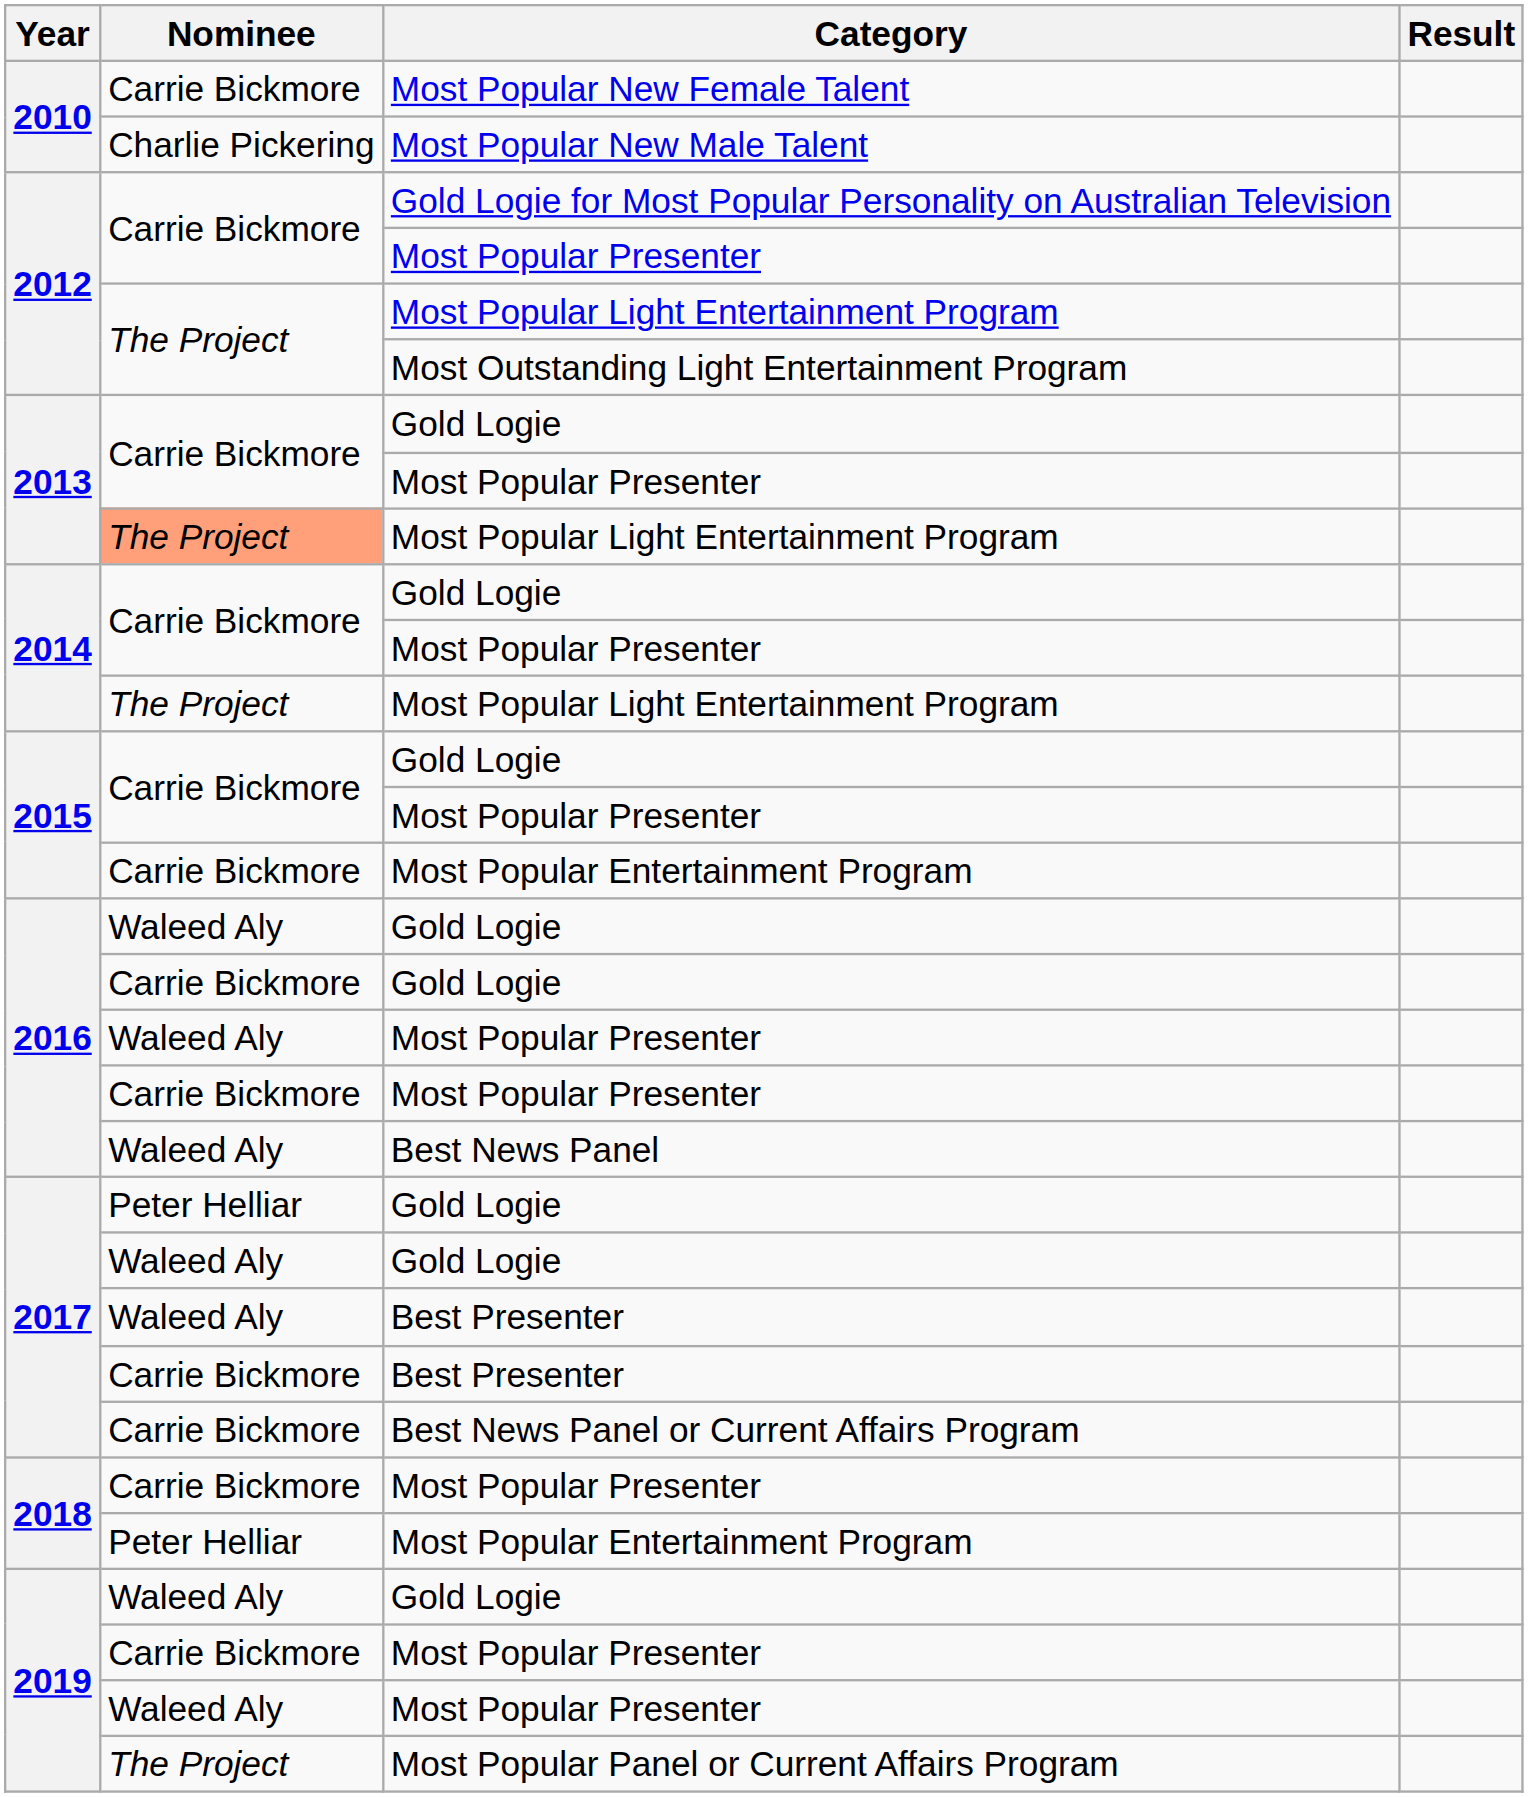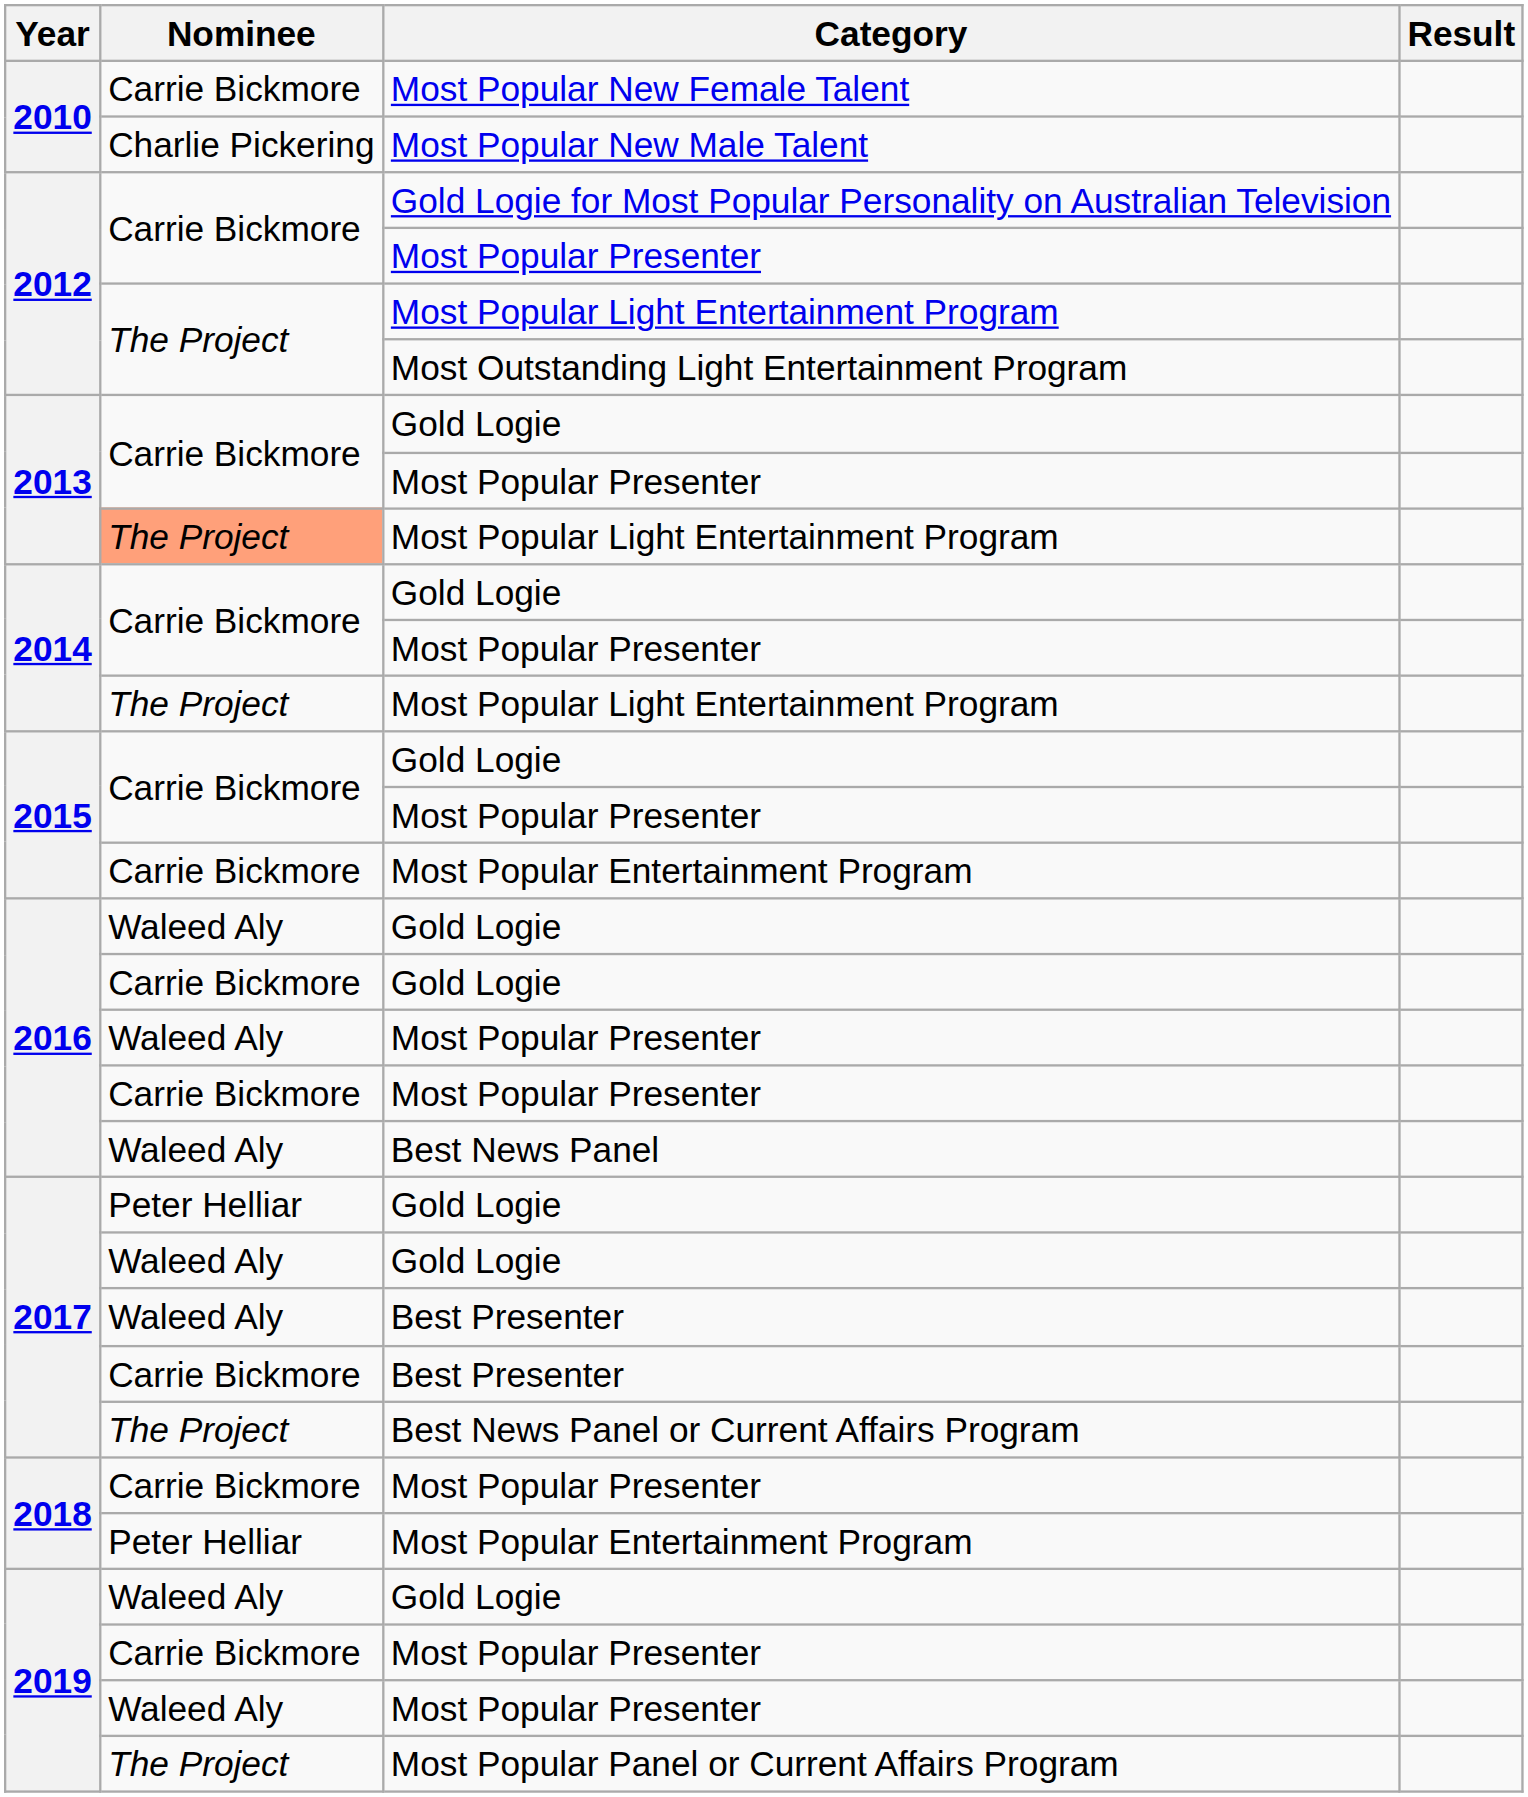Best News Panel or Current Affairs Program | Nominee: Carrie Bickmore -> The Project
